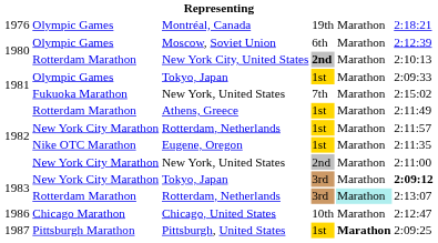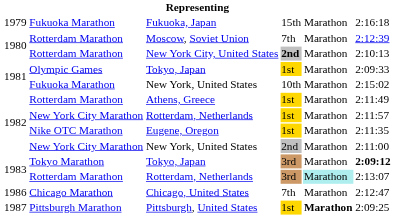- row: 1976 | Olympic Games | Montréal, Canada | 19th | Marathon | 2:18:21
+ row: 1979 | Fukuoka Marathon | Fukuoka, Japan | 15th | Marathon | 2:16:18
Moscow, Soviet Union | column 2: Olympic Games -> Rotterdam Marathon
Moscow, Soviet Union | column 4: 6th -> 7th
1981 / New York, United States | column 4: 7th -> 10th
1983 / Tokyo, Japan | column 2: New York City Marathon -> Tokyo Marathon
Chicago, United States | column 4: 10th -> 7th
